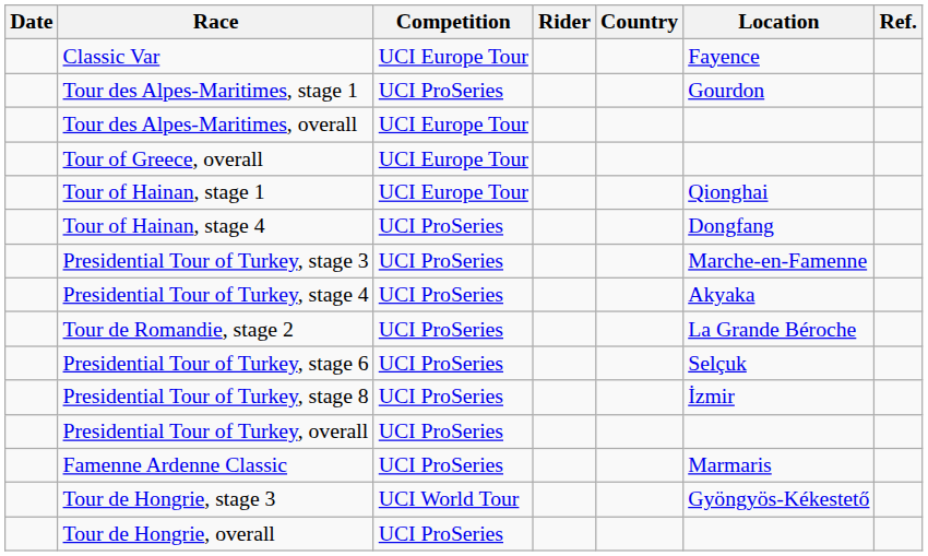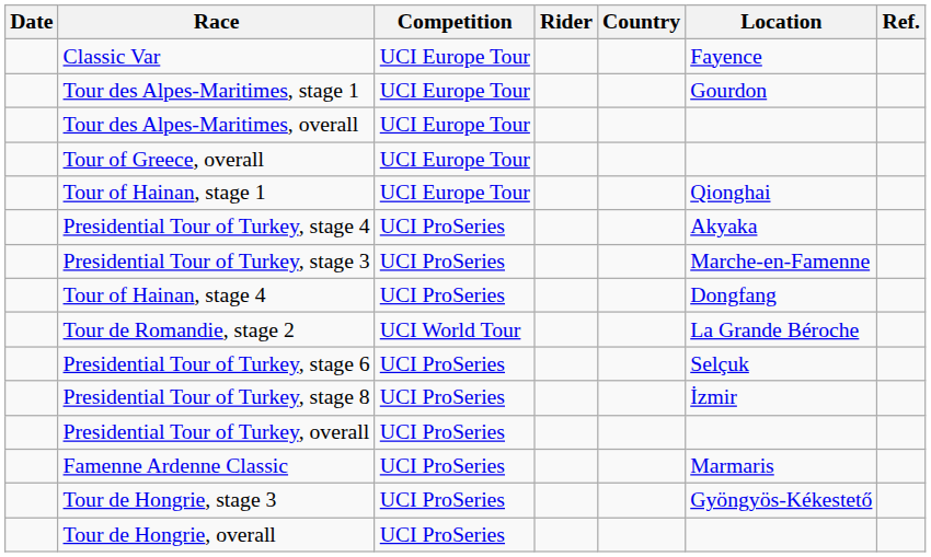Tour des Alpes-Maritimes, stage 1 | Competition: UCI ProSeries -> UCI Europe Tour
rows swapped: Tour of Hainan, stage 4 <-> Presidential Tour of Turkey, stage 4
Tour de Romandie, stage 2 | Competition: UCI ProSeries -> UCI World Tour
Tour de Hongrie, stage 3 | Competition: UCI World Tour -> UCI ProSeries
